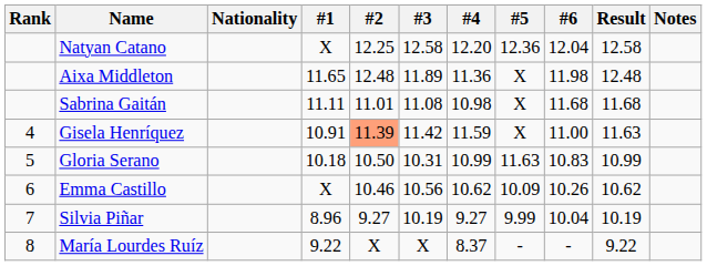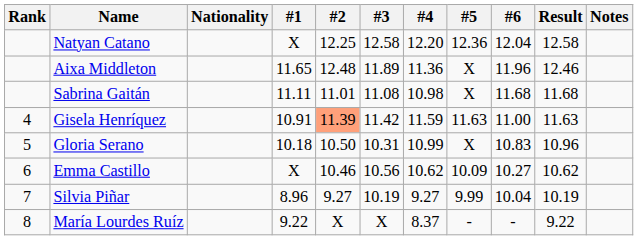Aixa Middleton | #6: 11.98 -> 11.96
Aixa Middleton | Result: 12.48 -> 12.46
Gisela Henríquez | #5: X -> 11.63
Gloria Serano | #5: 11.63 -> X
Gloria Serano | Result: 10.99 -> 10.96
Emma Castillo | #6: 10.26 -> 10.27
